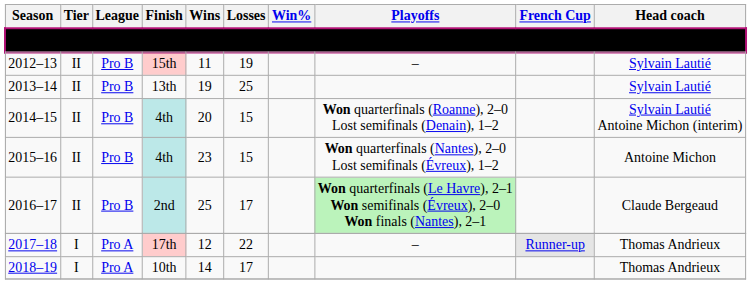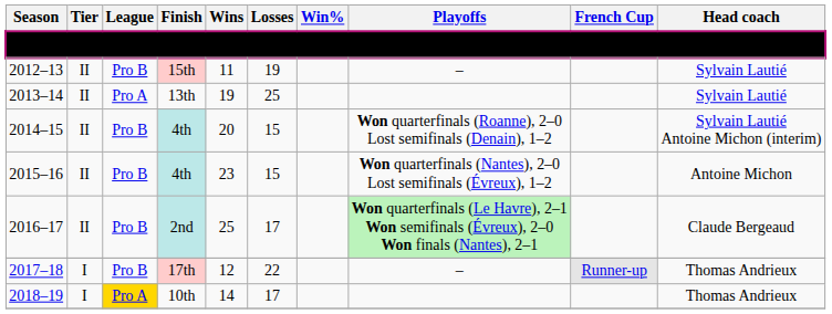2013–14 | League: Pro B -> Pro A
2017–18 | League: Pro A -> Pro B
2018–19 | League: no background -> gold background
